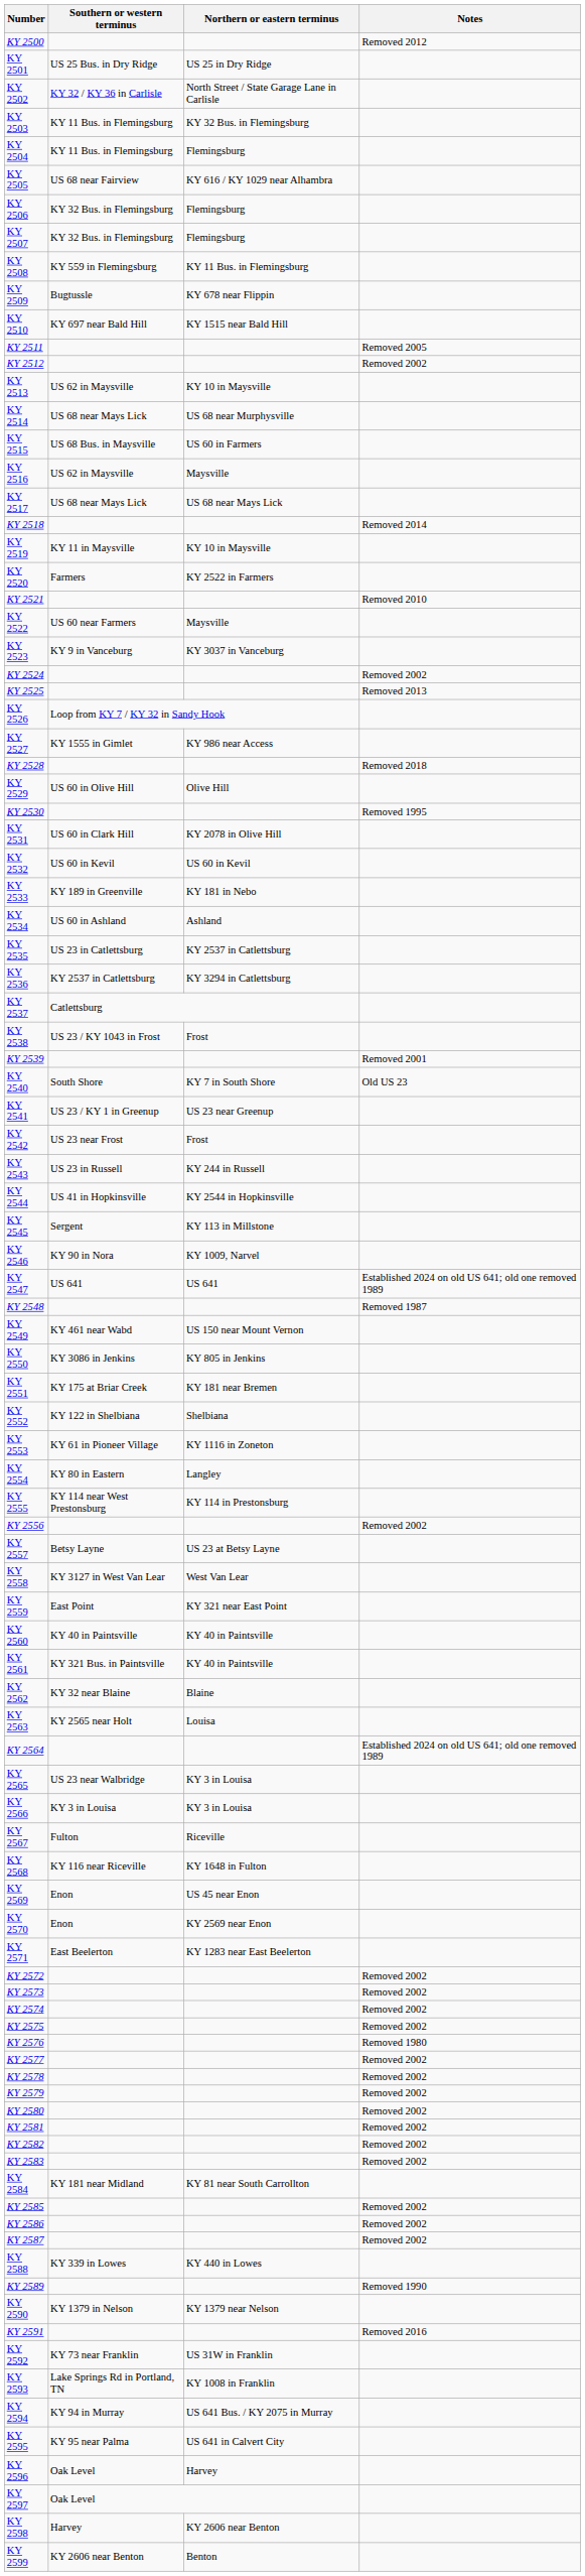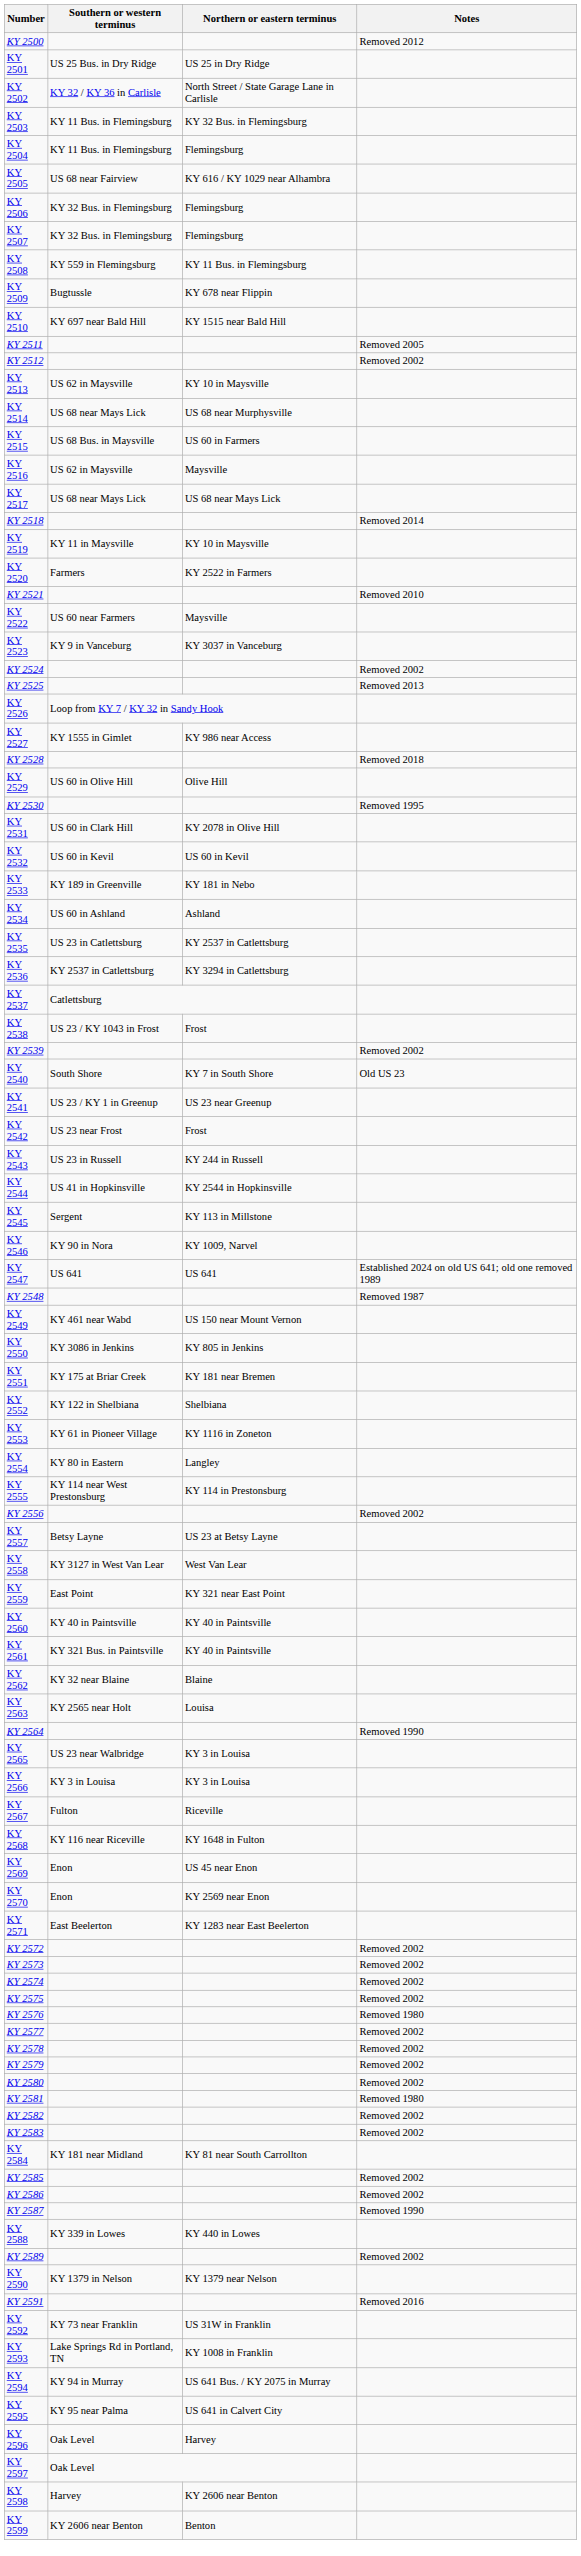KY 2539 | Notes: Removed 2001 -> Removed 2002
KY 2564 | Notes: Established 2024 on old US 641; old one removed 1989 -> Removed 1990
KY 2581 | Notes: Removed 2002 -> Removed 1980
KY 2587 | Notes: Removed 2002 -> Removed 1990
KY 2589 | Notes: Removed 1990 -> Removed 2002
